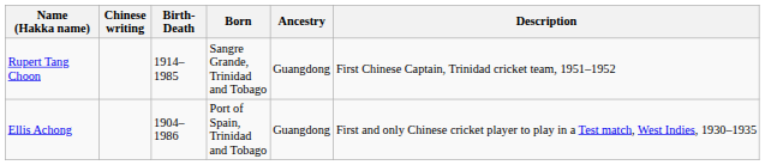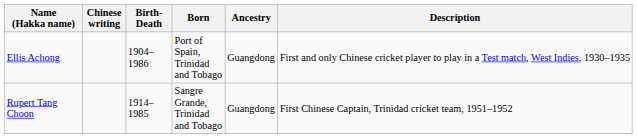rows swapped: Ellis Achong <-> Rupert Tang Choon
